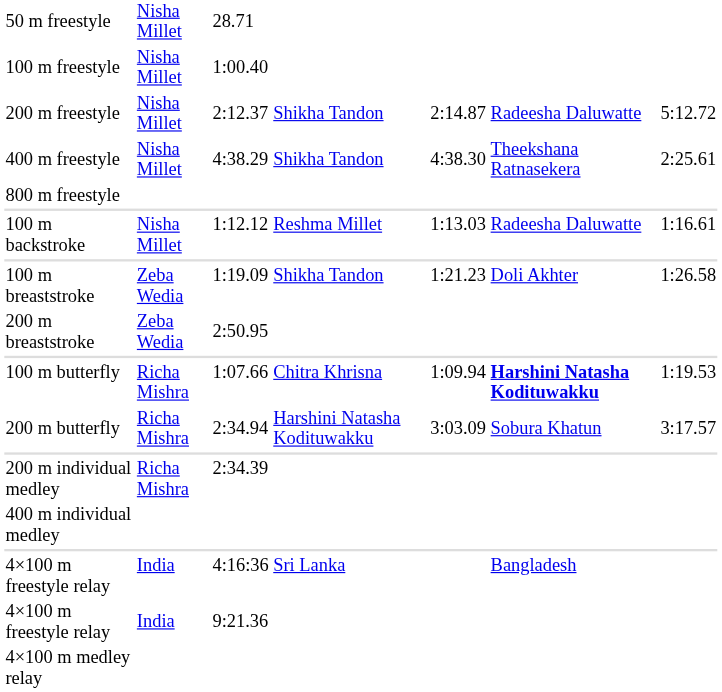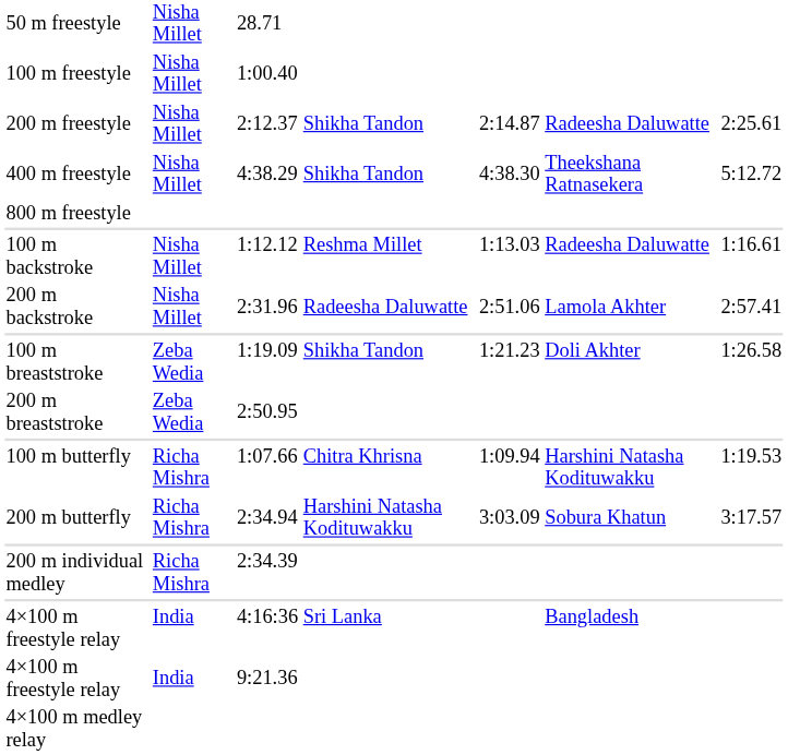200 m freestyle | column 7: 5:12.72 -> 2:25.61
400 m freestyle | column 7: 2:25.61 -> 5:12.72
+ row: 200 m backstroke | Nisha Millet | 2:31.96 | Radeesha Daluwatte | 2:51.06 | Lamola Akhter | 2:57.41
100 m butterfly | column 6: bold -> normal
- row: 400 m individual medley
